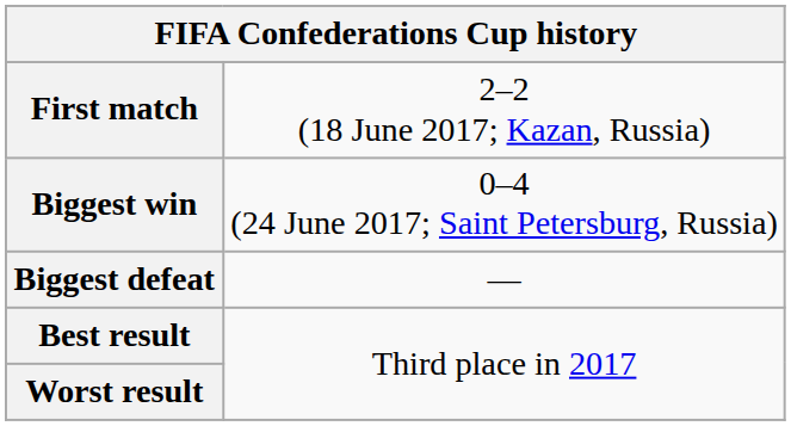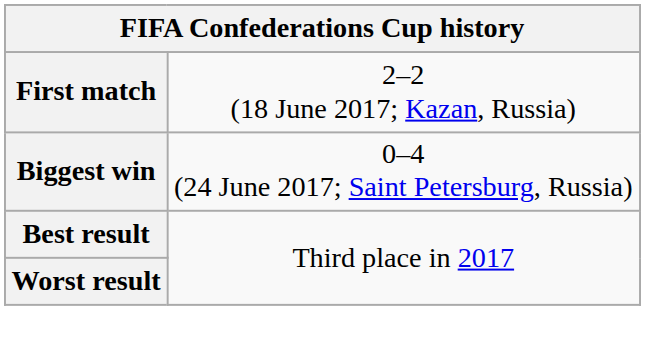- row: Biggest defeat | —
